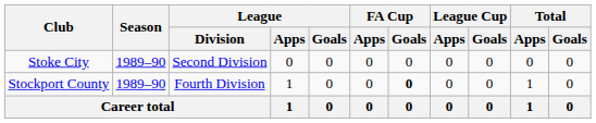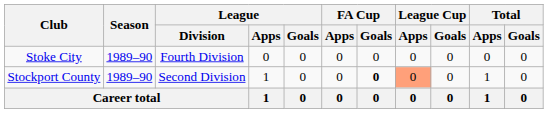Stoke City | League / Division: Second Division -> Fourth Division
Stockport County | League / Division: Fourth Division -> Second Division
Stockport County | League Cup / Apps: no background -> lightsalmon background
